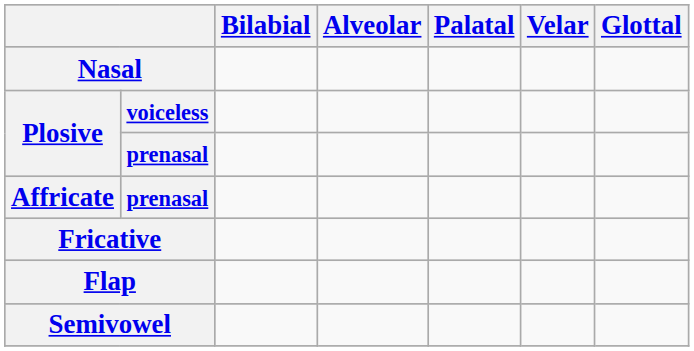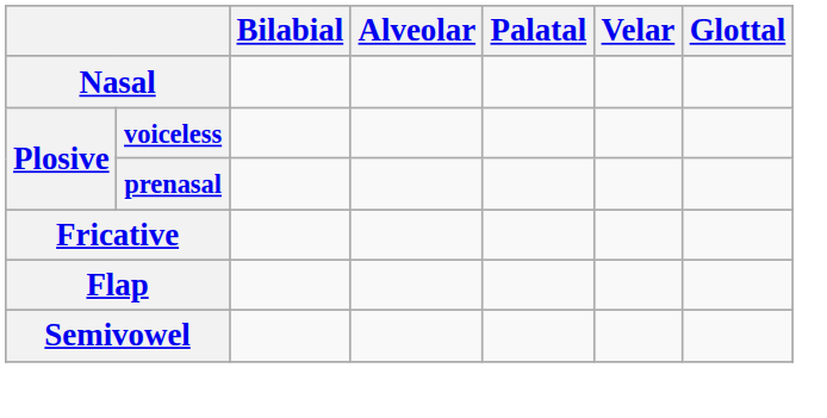- row: Affricate | prenasal
